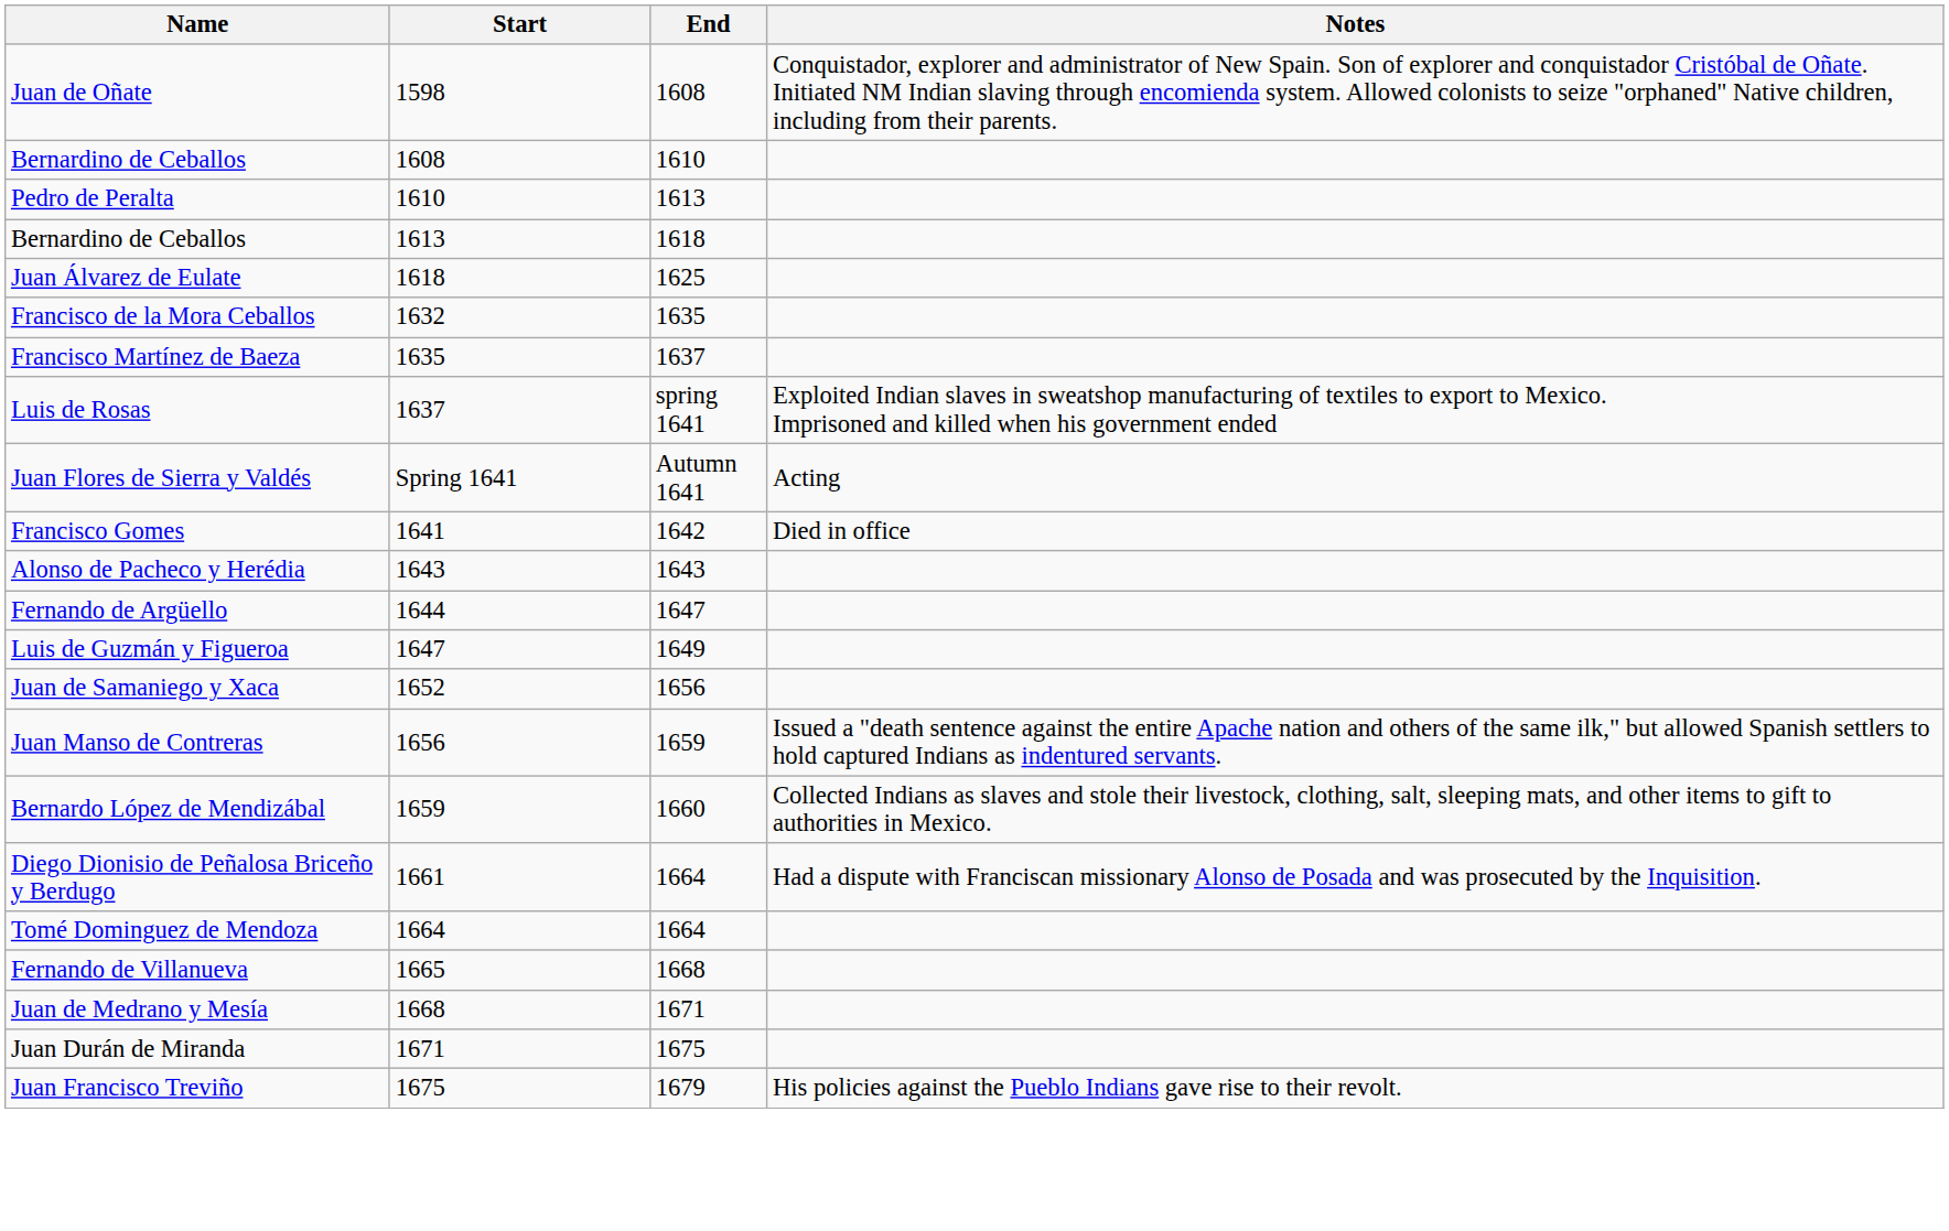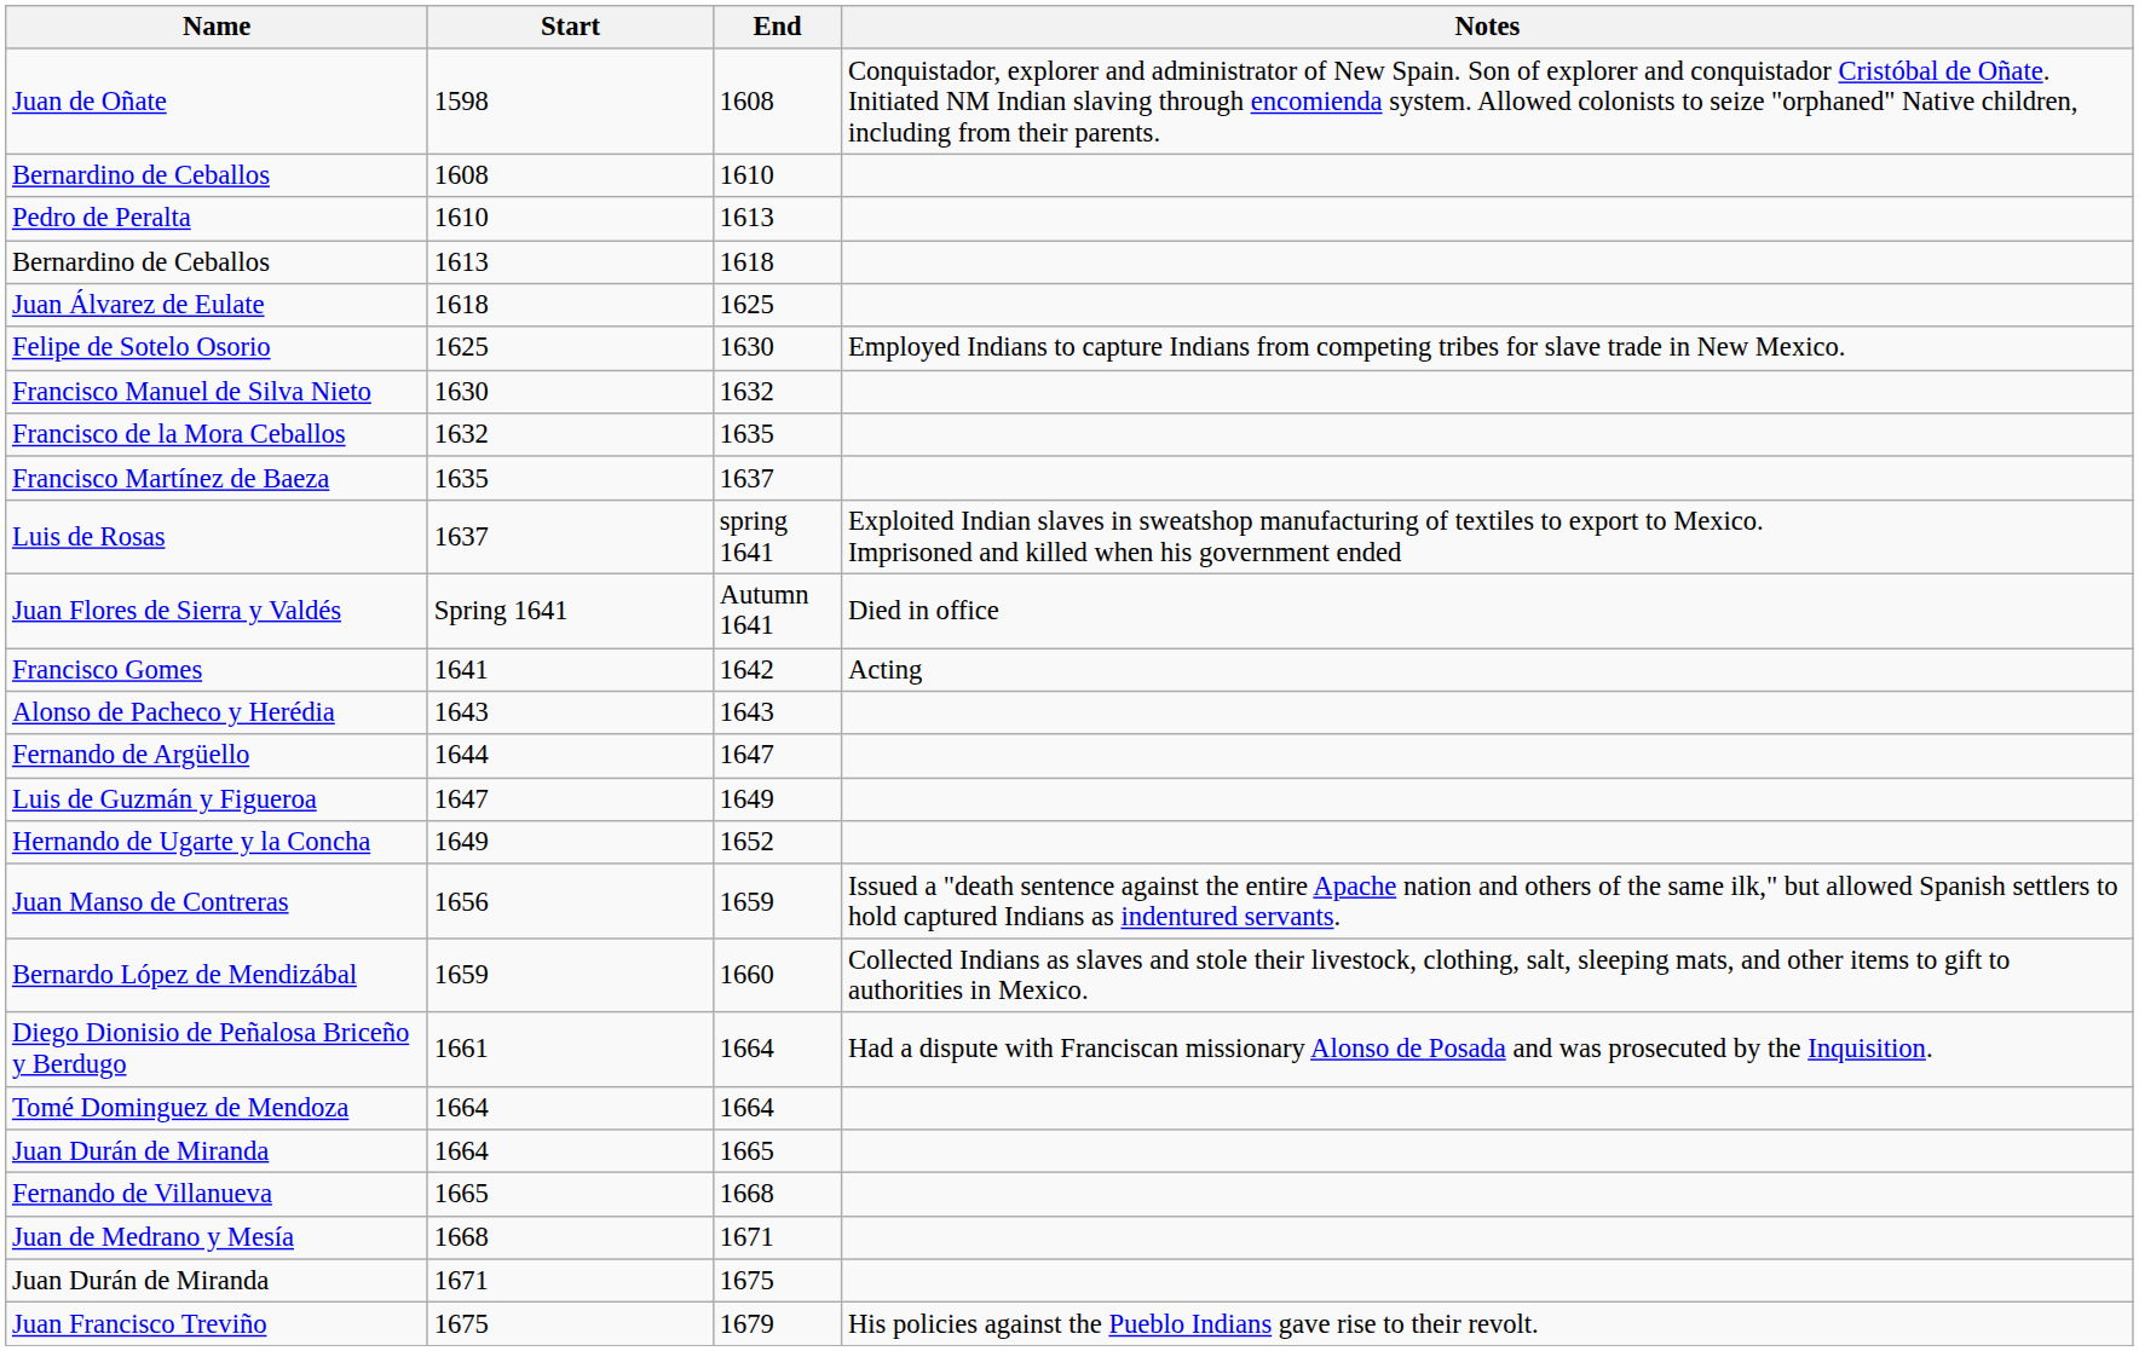+ row: Felipe de Sotelo Osorio | 1625 | 1630 | Employed Indians to capture Indians from competing tribes for slave trade in New Mexico.
+ row: Francisco Manuel de Silva Nieto | 1630 | 1632
Juan Flores de Sierra y Valdés | Notes: Acting -> Died in office
Francisco Gomes | Notes: Died in office -> Acting
+ row: Hernando de Ugarte y la Concha | 1649 | 1652
- row: Juan de Samaniego y Xaca | 1652 | 1656
+ row: Juan Durán de Miranda | 1664 | 1665
